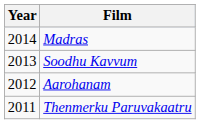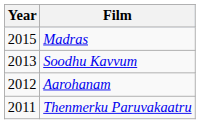Madras | Year: 2014 -> 2015
